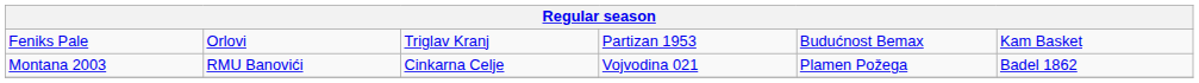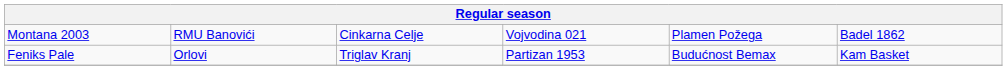rows swapped: Montana 2003 <-> Feniks Pale
